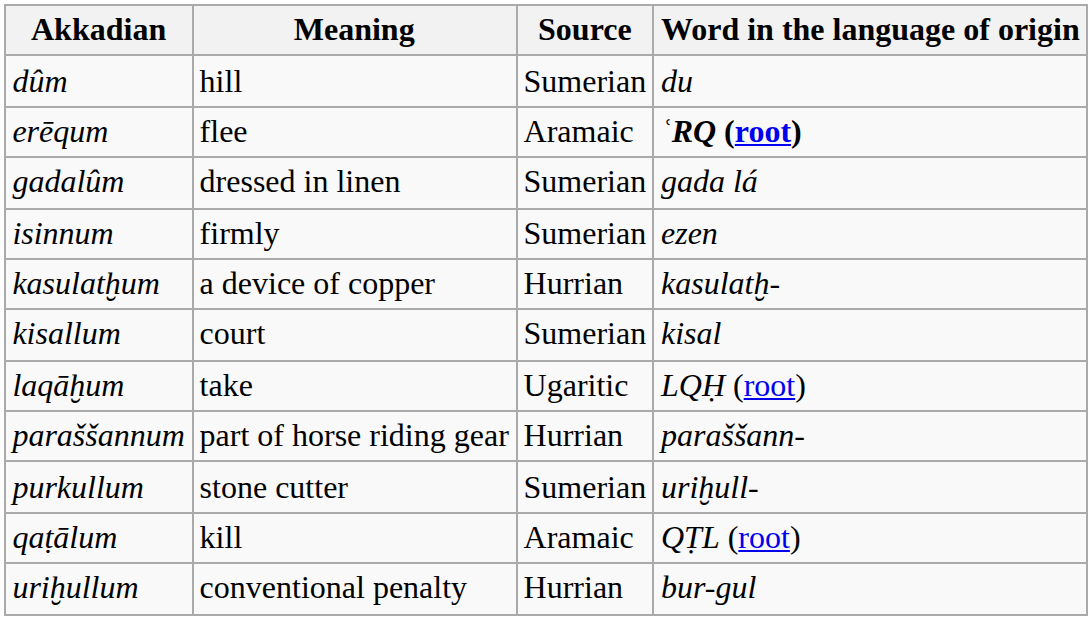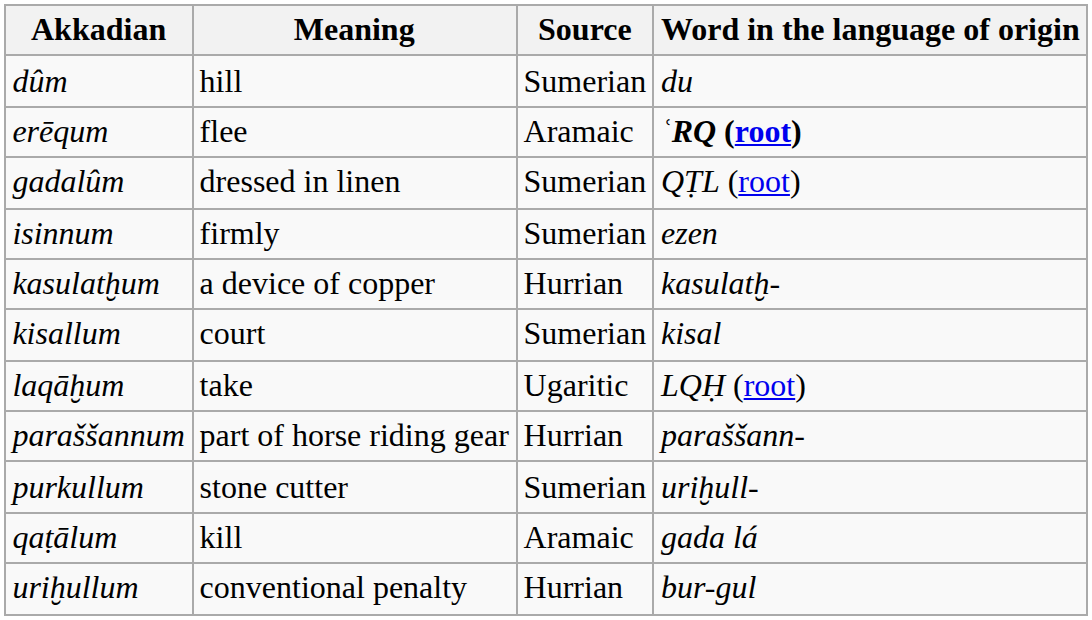gadalûm | Word in the language of origin: gada lá -> QṬL (root)
qaṭālum | Word in the language of origin: QṬL (root) -> gada lá
